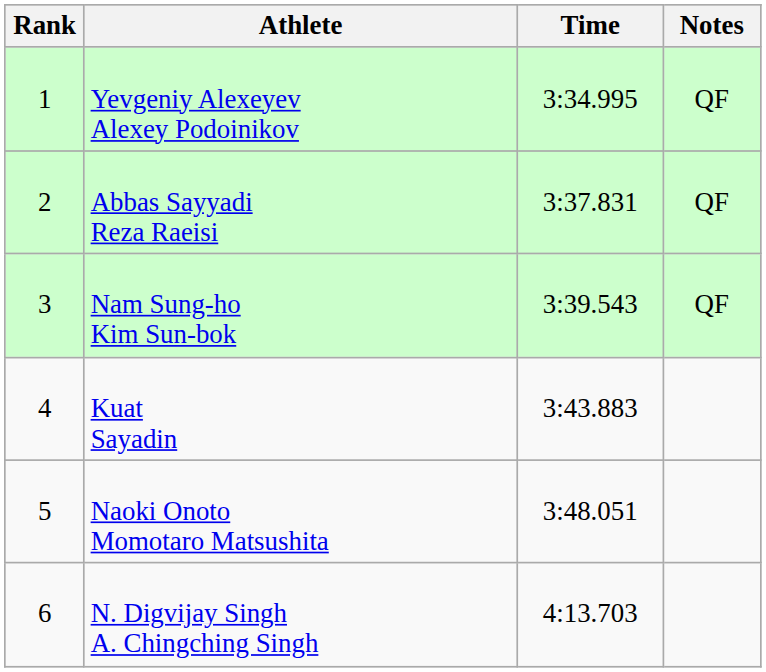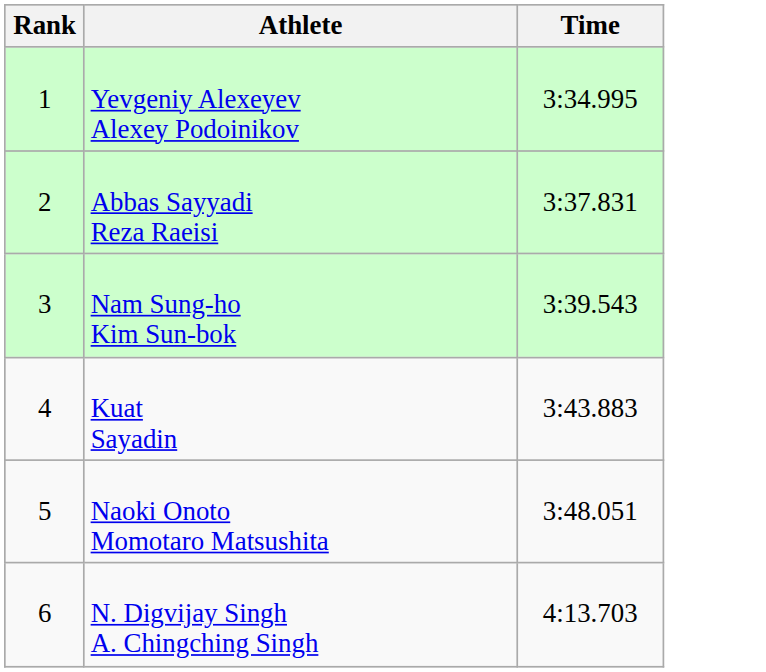- column: Notes | QF | QF | QF
